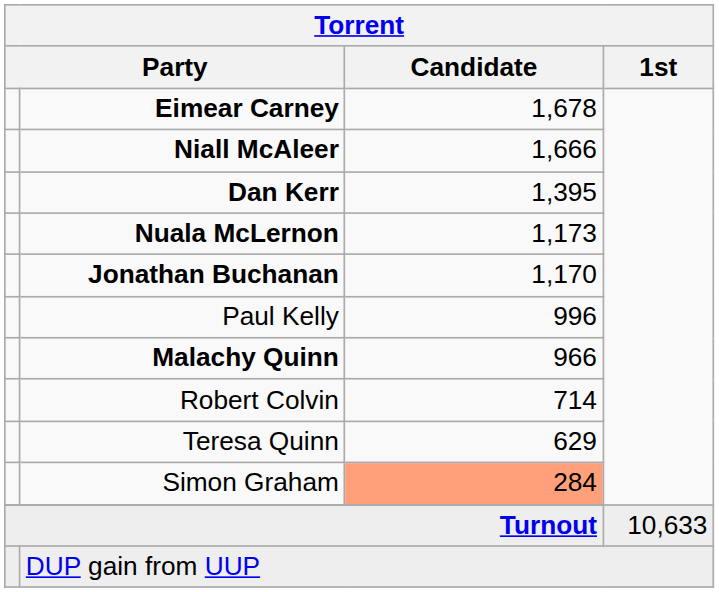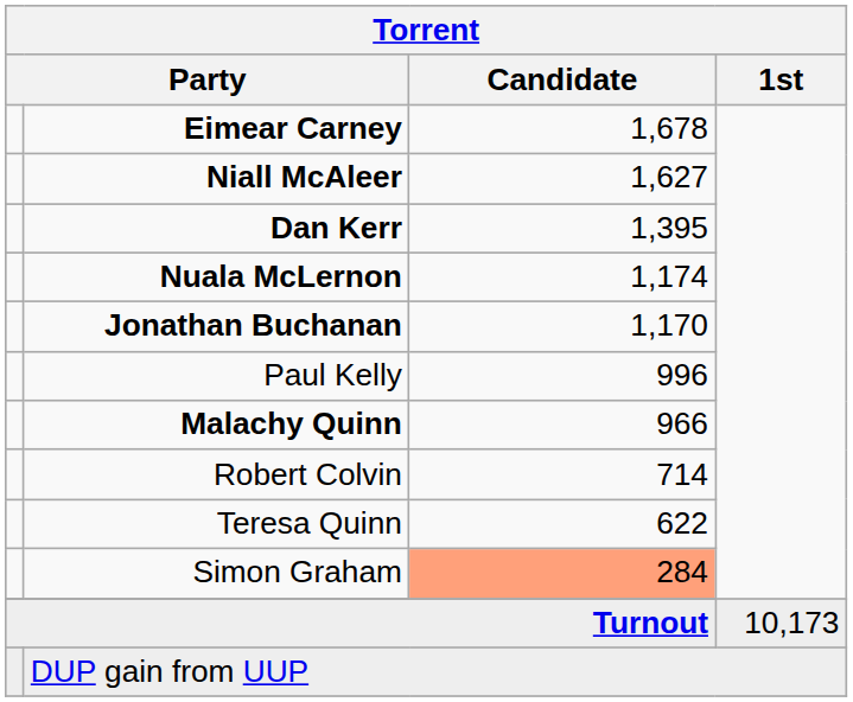Niall McAleer | Torrent / Candidate: 1,666 -> 1,627
Nuala McLernon | Torrent / Candidate: 1,173 -> 1,174
Teresa Quinn | Torrent / Candidate: 629 -> 622
Turnout | Torrent / 1st: 10,633 -> 10,173
